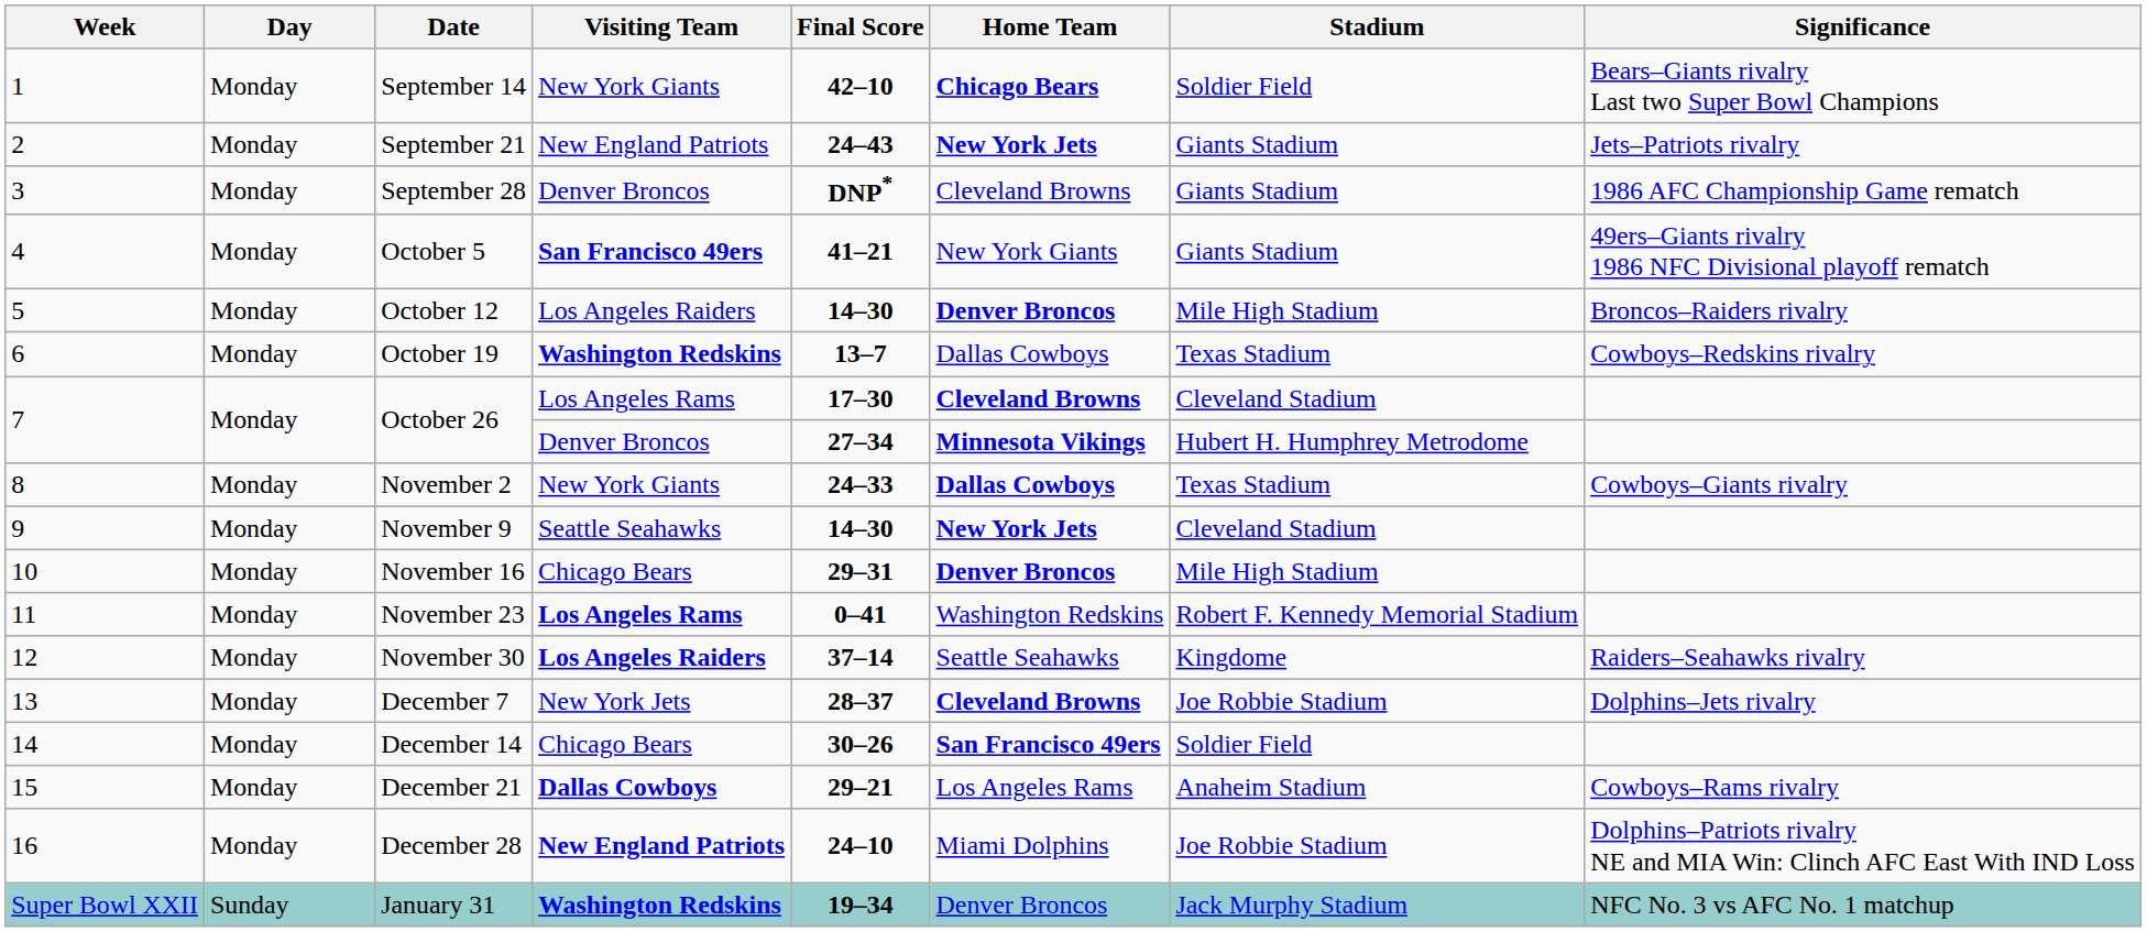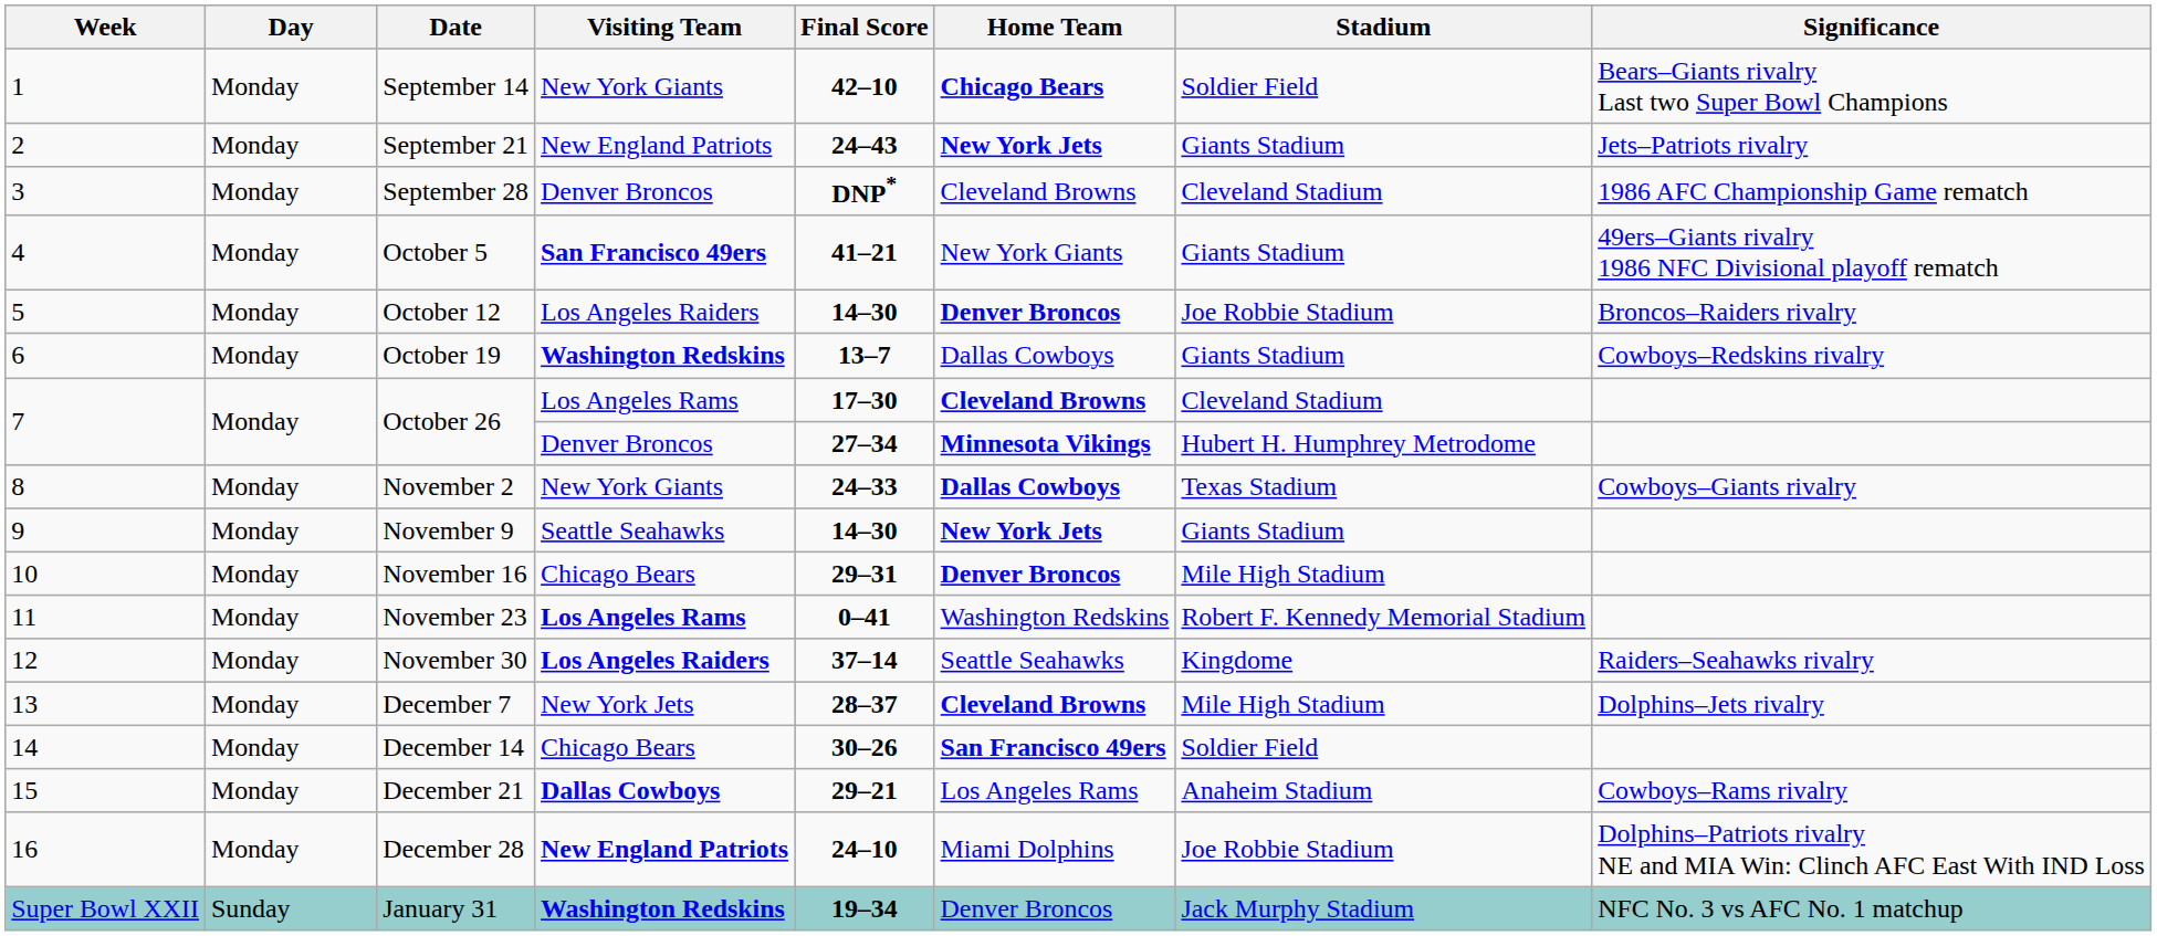September 28 | Stadium: Giants Stadium -> Cleveland Stadium
October 12 | Stadium: Mile High Stadium -> Joe Robbie Stadium
October 19 | Stadium: Texas Stadium -> Giants Stadium
November 9 | Stadium: Cleveland Stadium -> Giants Stadium
December 7 | Stadium: Joe Robbie Stadium -> Mile High Stadium
